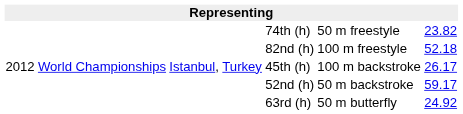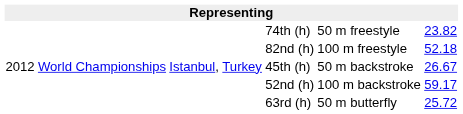45th (h) | column 5: 100 m backstroke -> 50 m backstroke
45th (h) | column 6: 26.17 -> 26.67
52nd (h) | column 5: 50 m backstroke -> 100 m backstroke
63rd (h) | column 6: 24.92 -> 25.72
